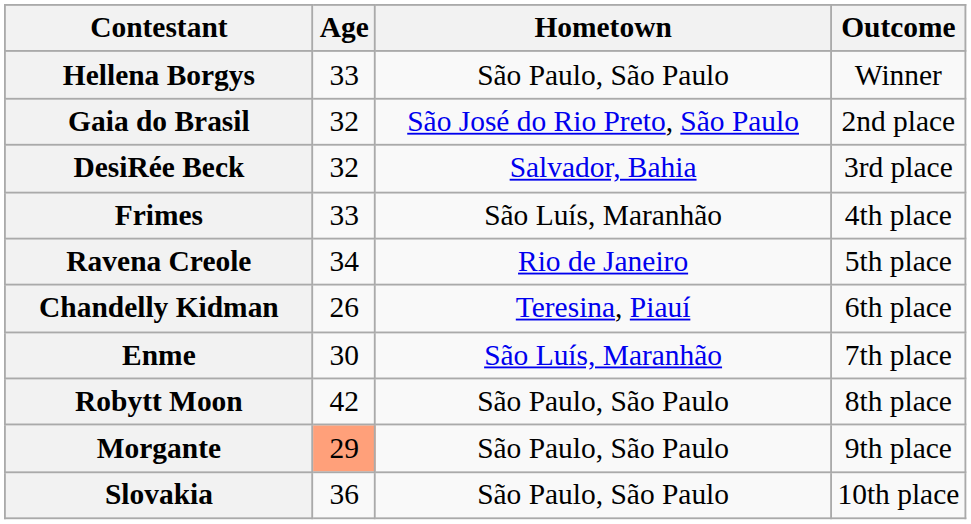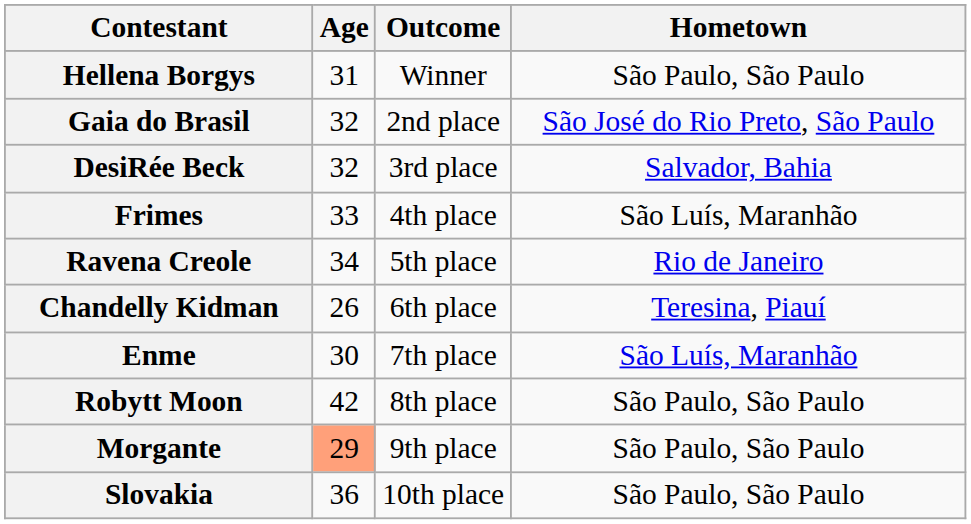columns swapped: Hometown <-> Outcome
Hellena Borgys | Age: 33 -> 31
